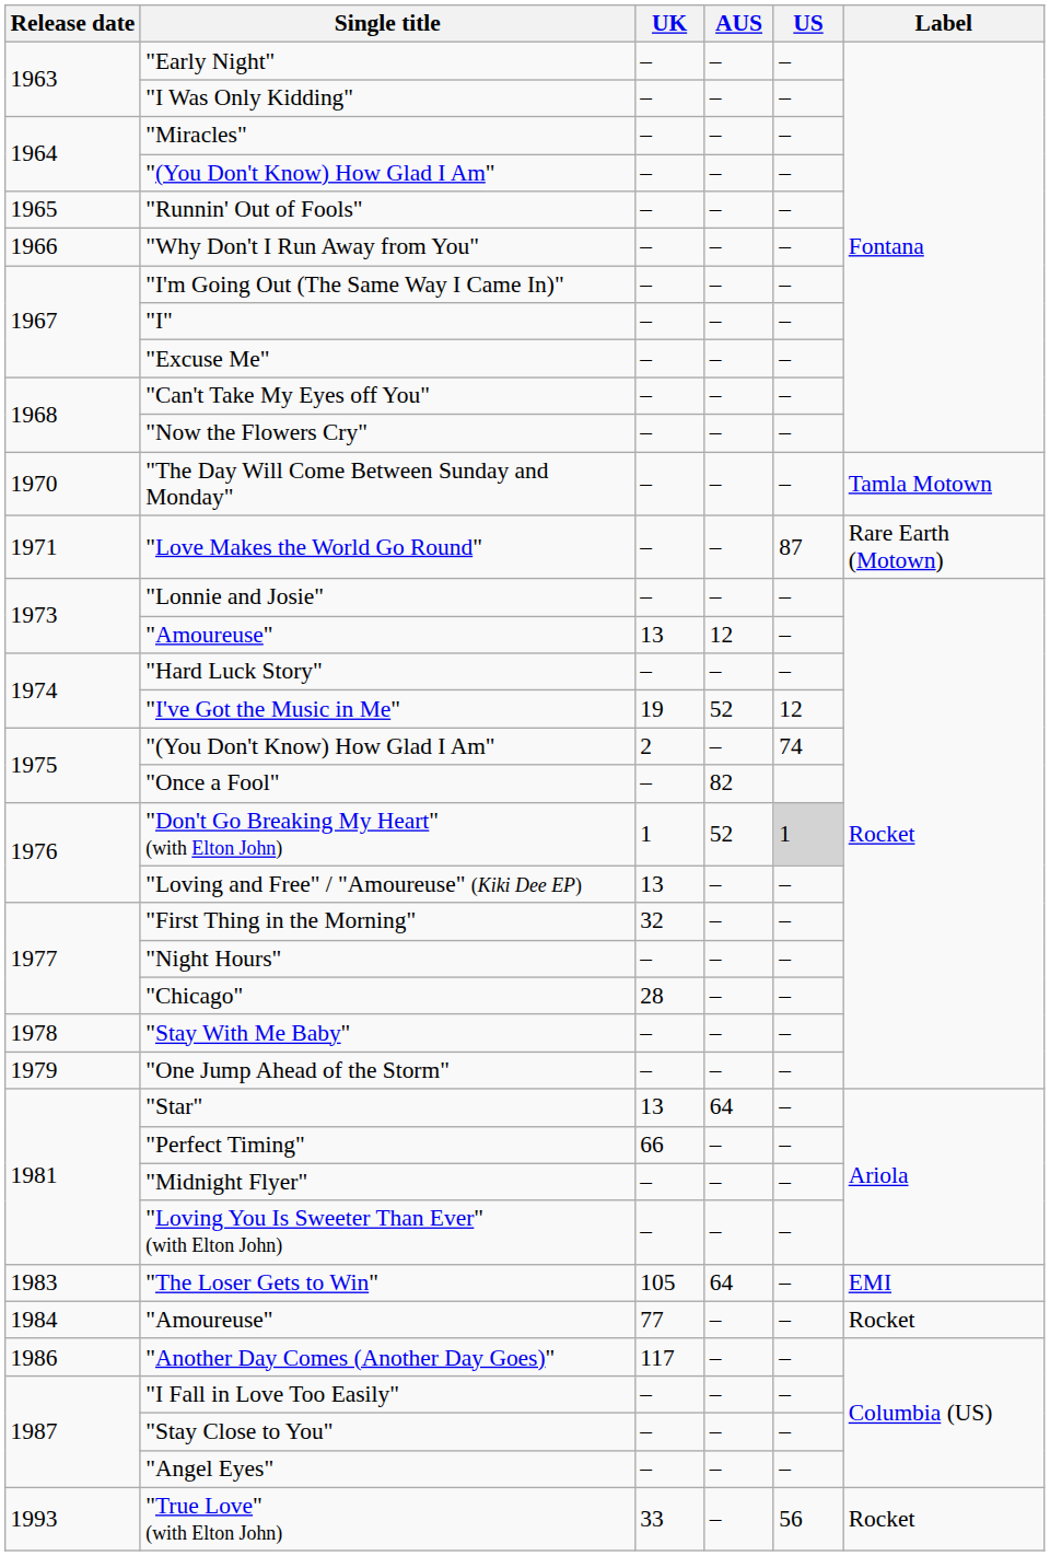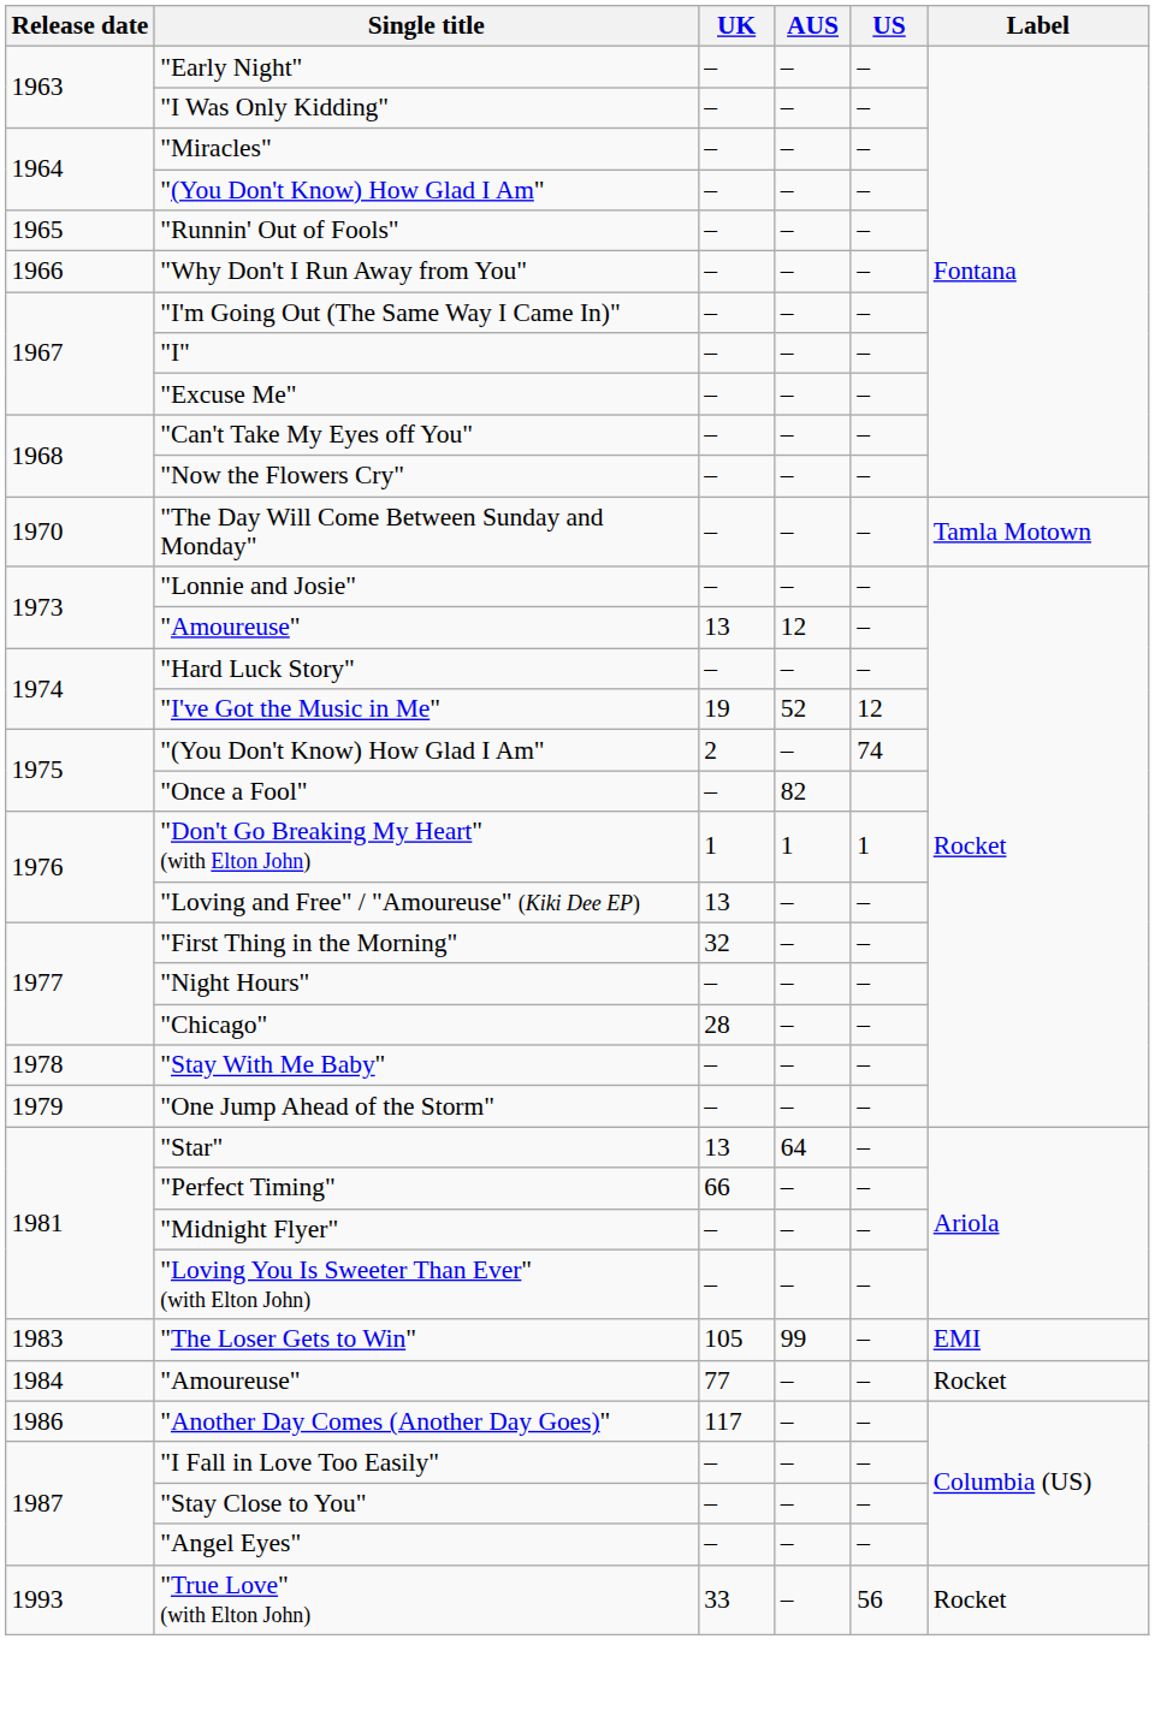- row: 1971 | "Love Makes the World Go Round" | – | – | 87 | Rare Earth (Motown)
"Don't Go Breaking My Heart" (with Elton John) | AUS: 52 -> 1
"Don't Go Breaking My Heart" (with Elton John) | US: lightgrey background -> no background
"The Loser Gets to Win" | AUS: 64 -> 99
